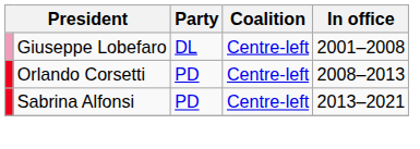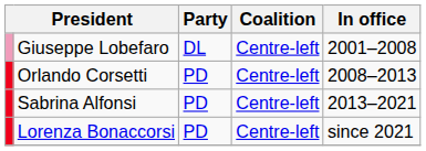+ row: Lorenza Bonaccorsi | PD | Centre-left | since 2021
